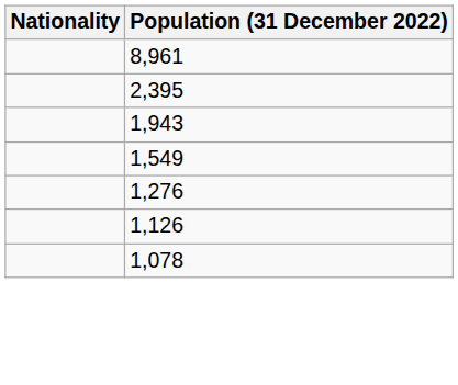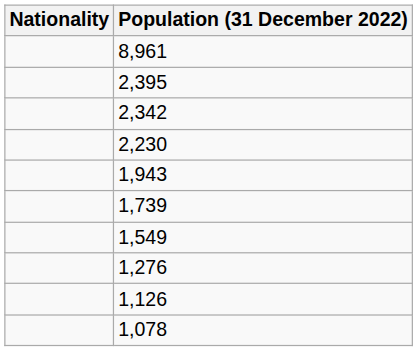+ row: 2,342
+ row: 2,230
+ row: 1,739
